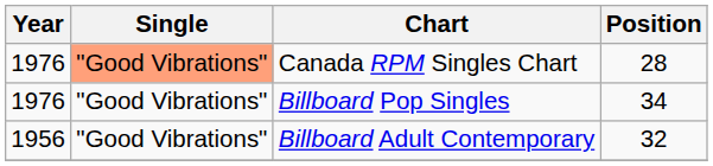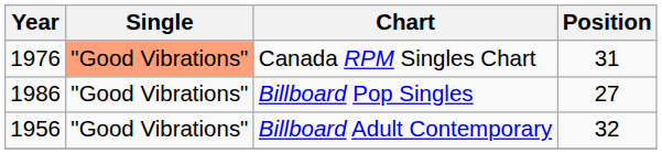Canada RPM Singles Chart | Position: 28 -> 31
Billboard Pop Singles | Year: 1976 -> 1986
Billboard Pop Singles | Position: 34 -> 27
